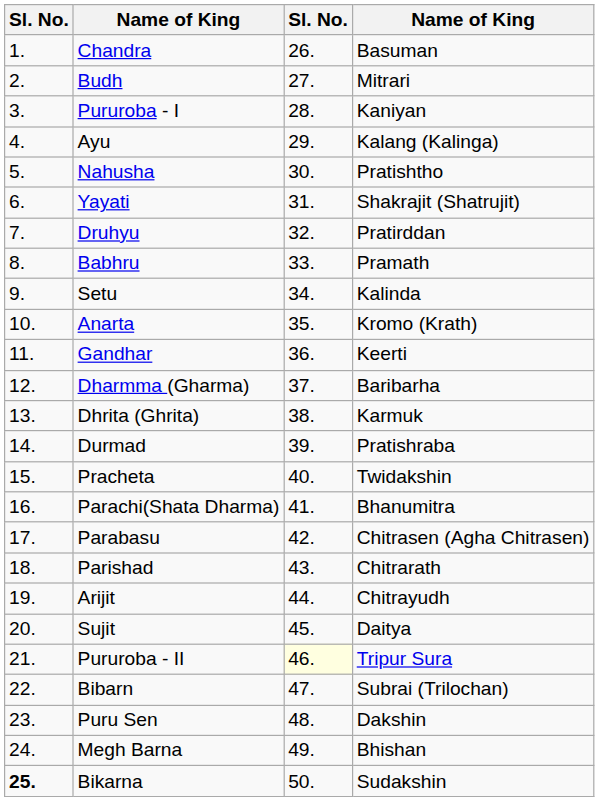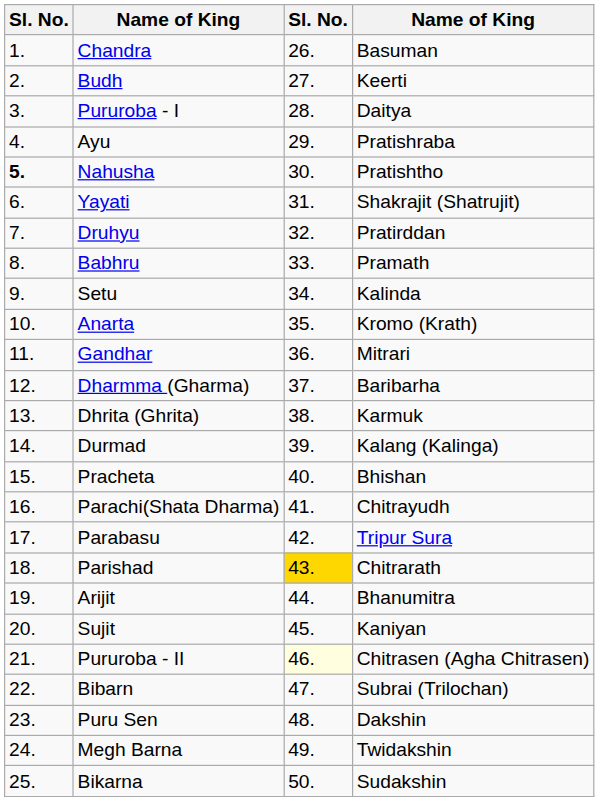Budh | column 4: Mitrari -> Keerti
Pururoba - I | column 4: Kaniyan -> Daitya
Ayu | column 4: Kalang (Kalinga) -> Pratishraba
Nahusha | column 1: normal -> bold
Gandhar | column 4: Keerti -> Mitrari
Durmad | column 4: Pratishraba -> Kalang (Kalinga)
Pracheta | column 4: Twidakshin -> Bhishan
Parachi(Shata Dharma) | column 4: Bhanumitra -> Chitrayudh
Parabasu | column 4: Chitrasen (Agha Chitrasen) -> Tripur Sura
Parishad | column 3: no background -> gold background
Arijit | column 4: Chitrayudh -> Bhanumitra
Sujit | column 4: Daitya -> Kaniyan
Pururoba - II | column 4: Tripur Sura -> Chitrasen (Agha Chitrasen)
Megh Barna | column 4: Bhishan -> Twidakshin
Bikarna | column 1: bold -> normal
